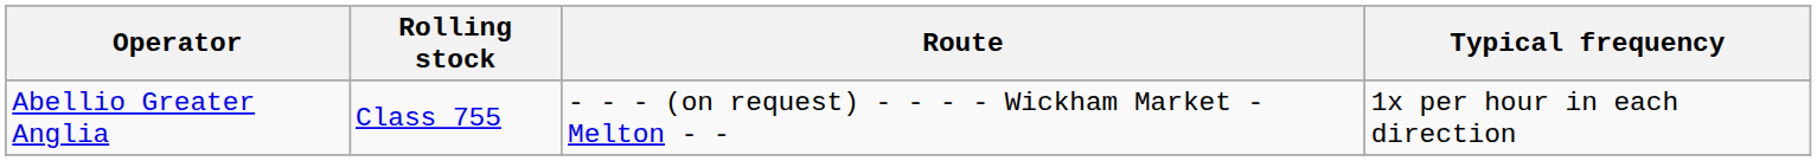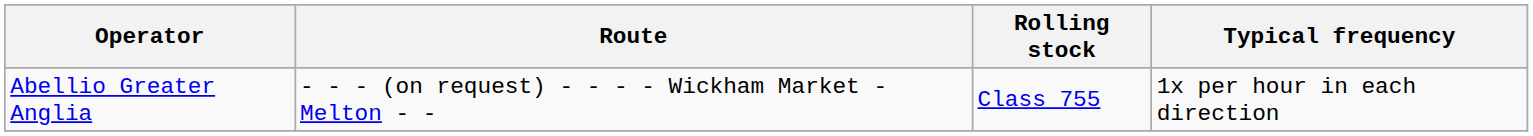columns swapped: Route <-> Rolling stock
